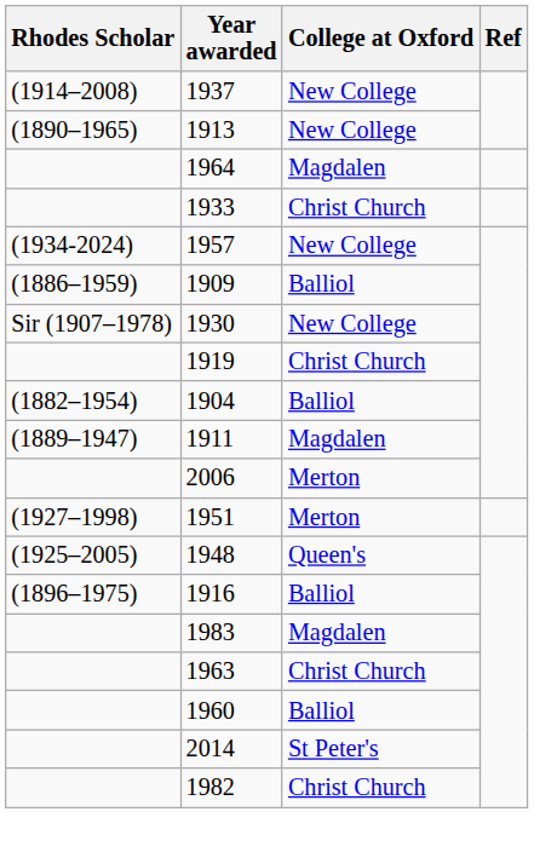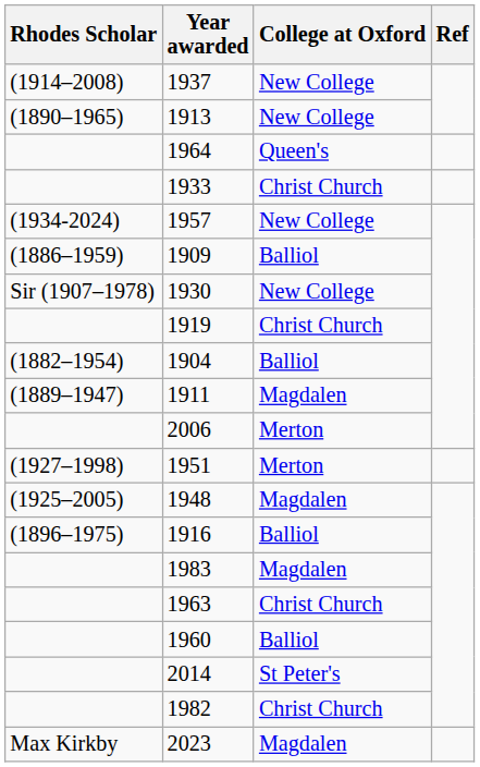1964 | College at Oxford: Magdalen -> Queen's
1948 | College at Oxford: Queen's -> Magdalen
+ row: Max Kirkby | 2023 | Magdalen
